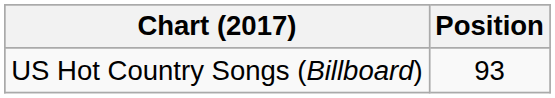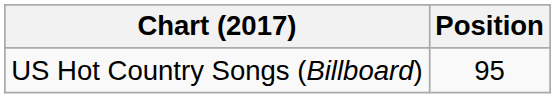US Hot Country Songs (Billboard) | Position: 93 -> 95
